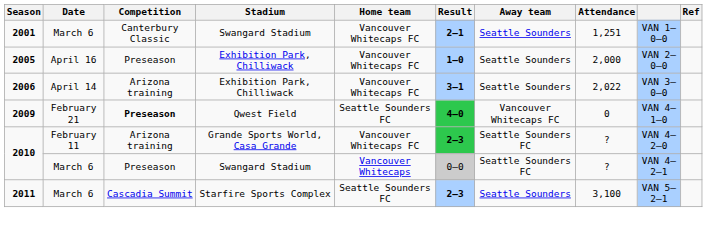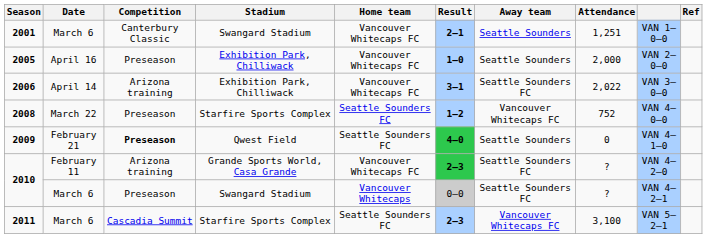2006 | Away team: Seattle Sounders -> Seattle Sounders FC
+ row: 2008 | March 22 | Preseason | Starfire Sports Complex | Seattle Sounders FC | 1–2 | Vancouver Whitecaps FC | 752 | VAN 4–0–0
2009 | Away team: Vancouver Whitecaps FC -> Seattle Sounders
2011 | Away team: Seattle Sounders -> Vancouver Whitecaps FC
